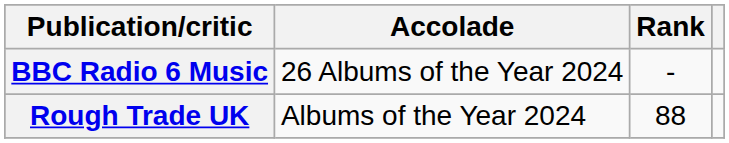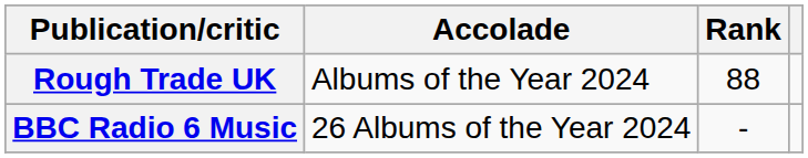rows swapped: BBC Radio 6 Music <-> Rough Trade UK
